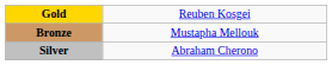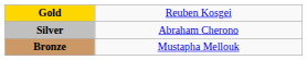rows swapped: Silver <-> Bronze
